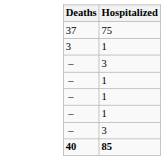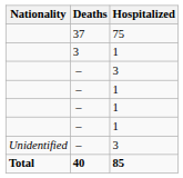+ column: Nationality | Unidentified | Total
